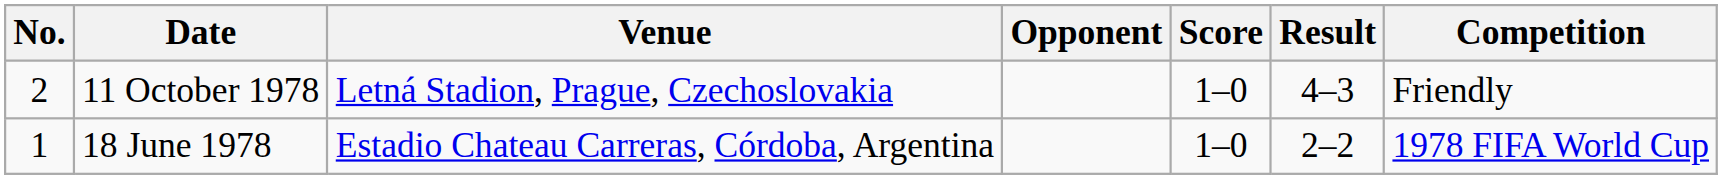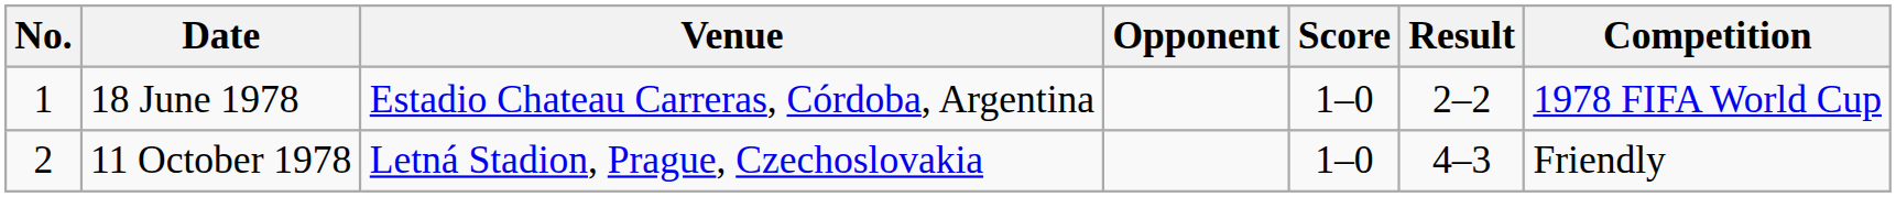rows swapped: 18 June 1978 <-> 11 October 1978
